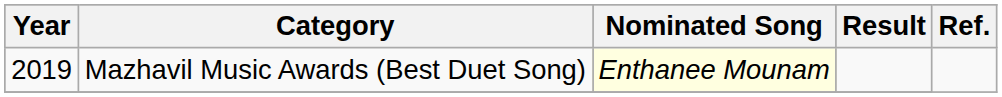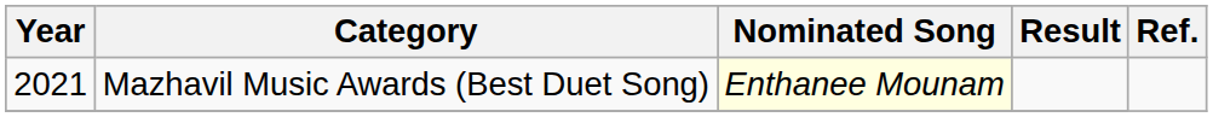Mazhavil Music Awards (Best Duet Song) | Year: 2019 -> 2021
